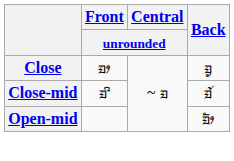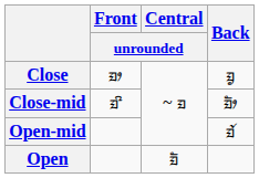Close-mid | Back: ᤀᤨ -> ᤀᤥ
Open-mid | Back: ᤀᤥ -> ᤀᤨ
+ row: Open | ᤀᤠ
